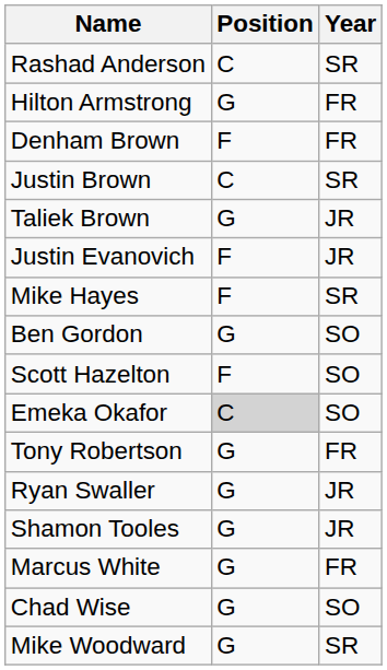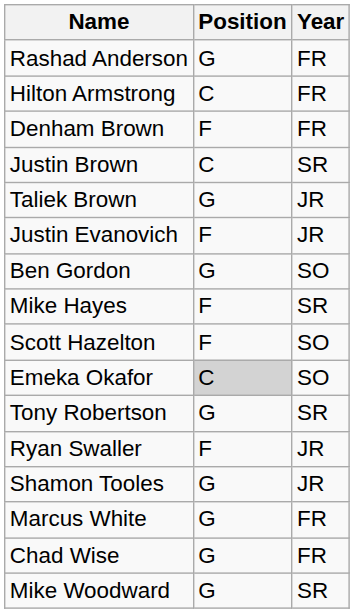Rashad Anderson | Position: C -> G
Rashad Anderson | Year: SR -> FR
Hilton Armstrong | Position: G -> C
rows swapped: Ben Gordon <-> Mike Hayes
Tony Robertson | Year: FR -> SR
Ryan Swaller | Position: G -> F
Chad Wise | Year: SO -> FR
